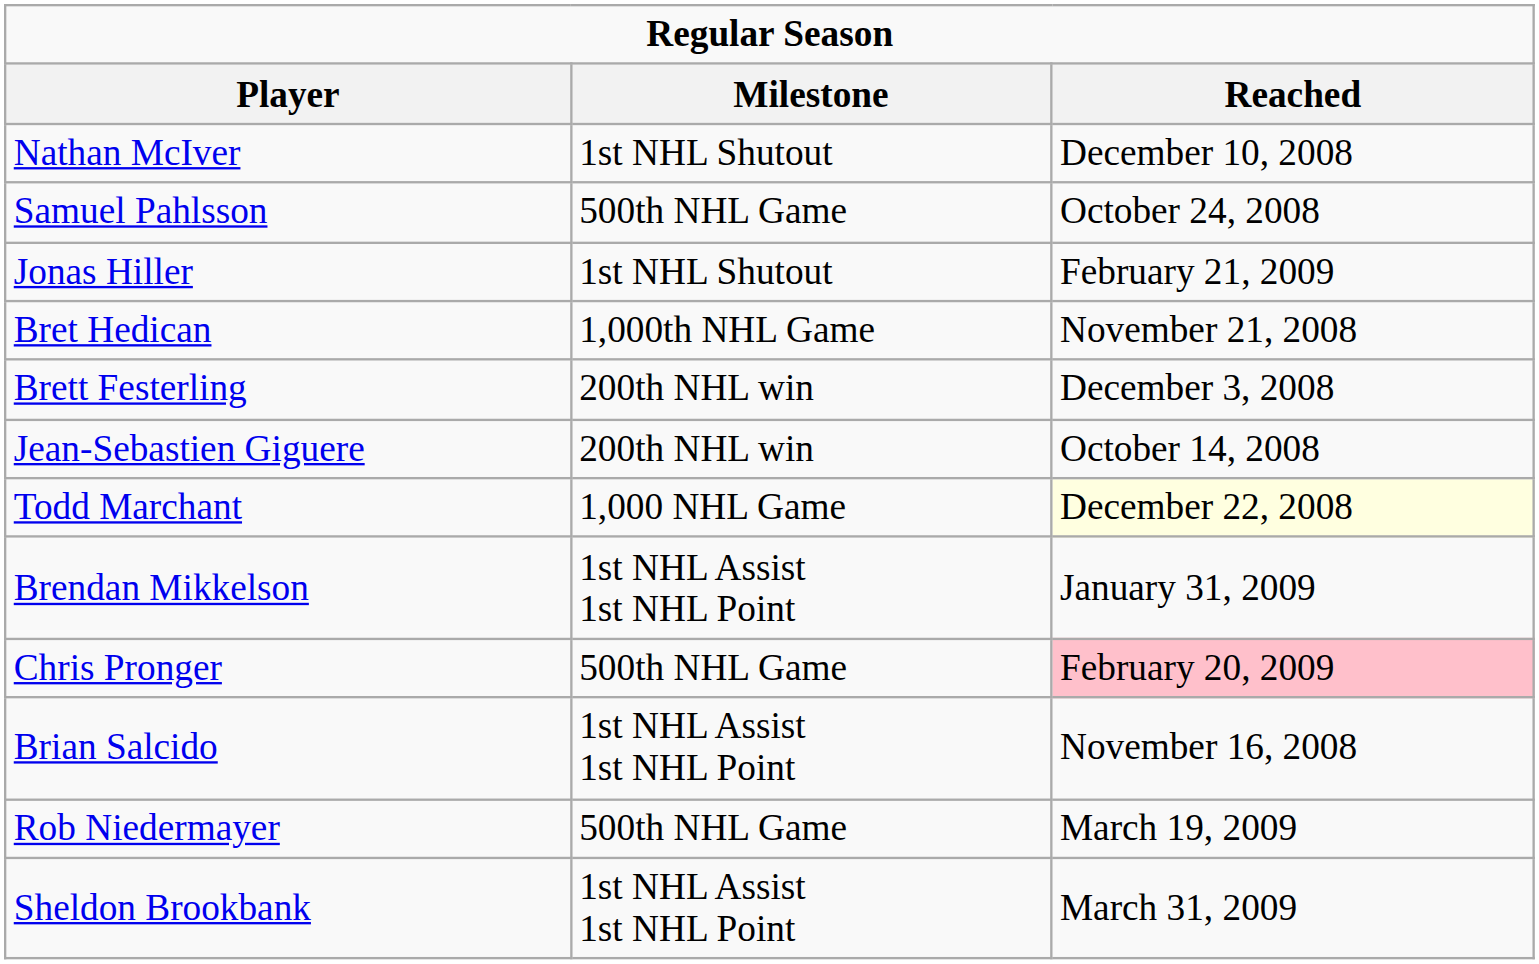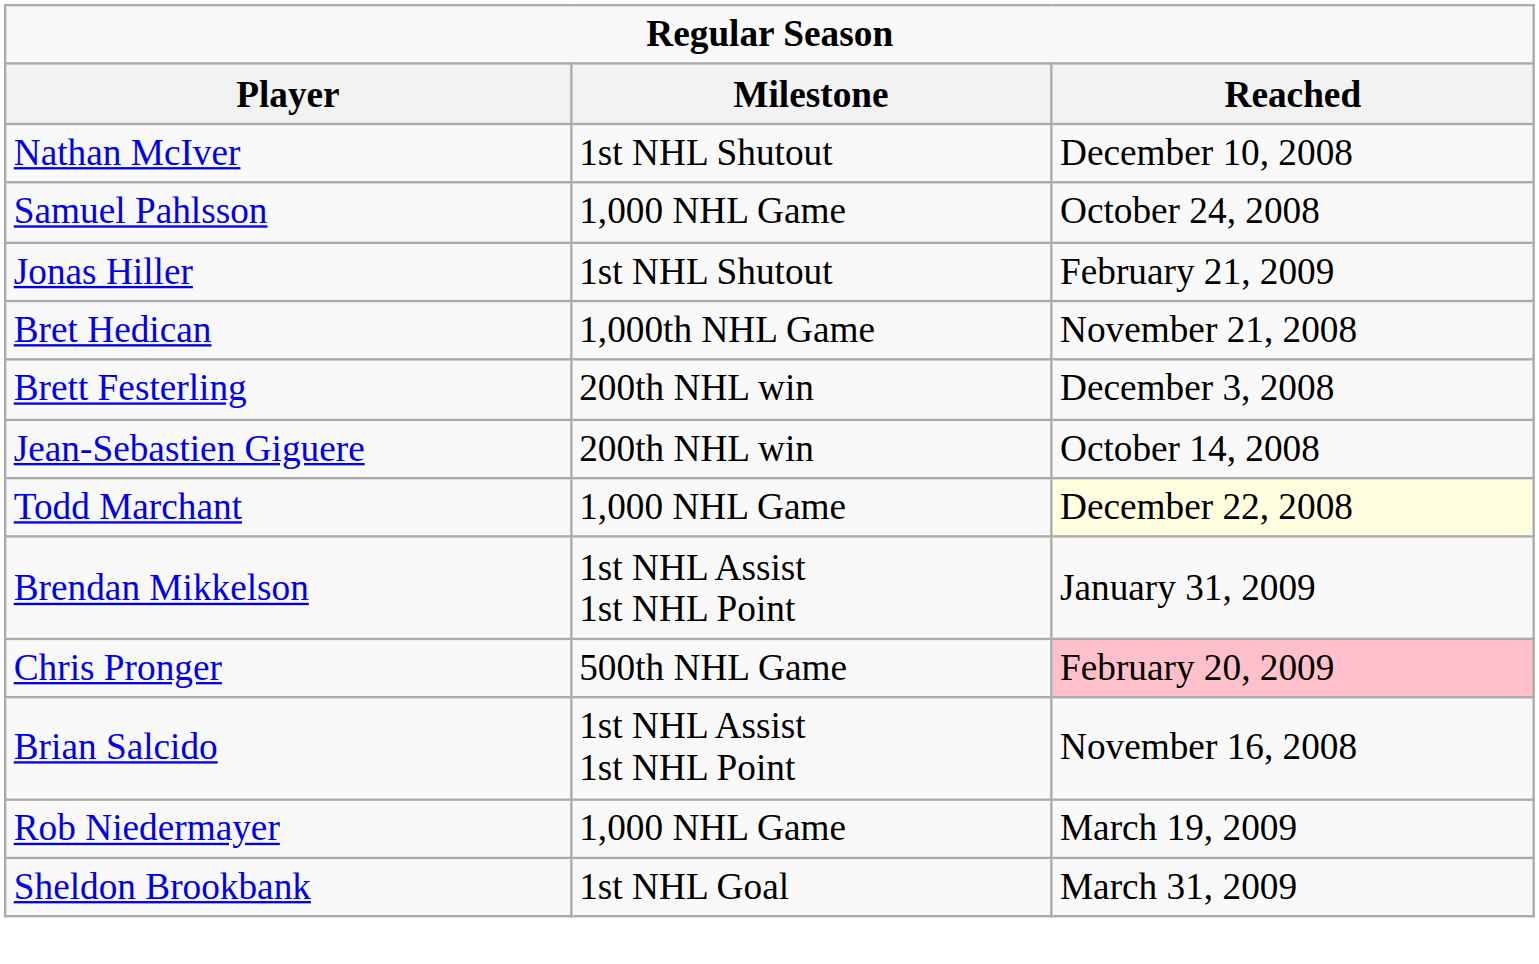Samuel Pahlsson | Milestone: 500th NHL Game -> 1,000 NHL Game
Rob Niedermayer | Milestone: 500th NHL Game -> 1,000 NHL Game
Sheldon Brookbank | Milestone: 1st NHL Assist 1st NHL Point -> 1st NHL Goal
